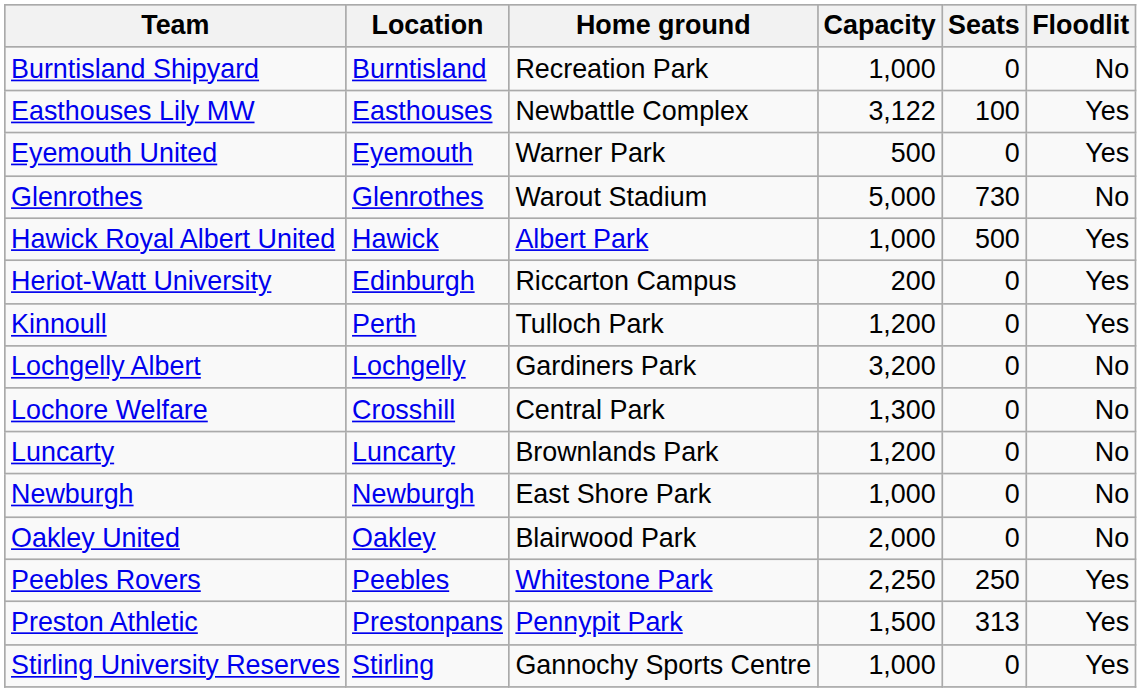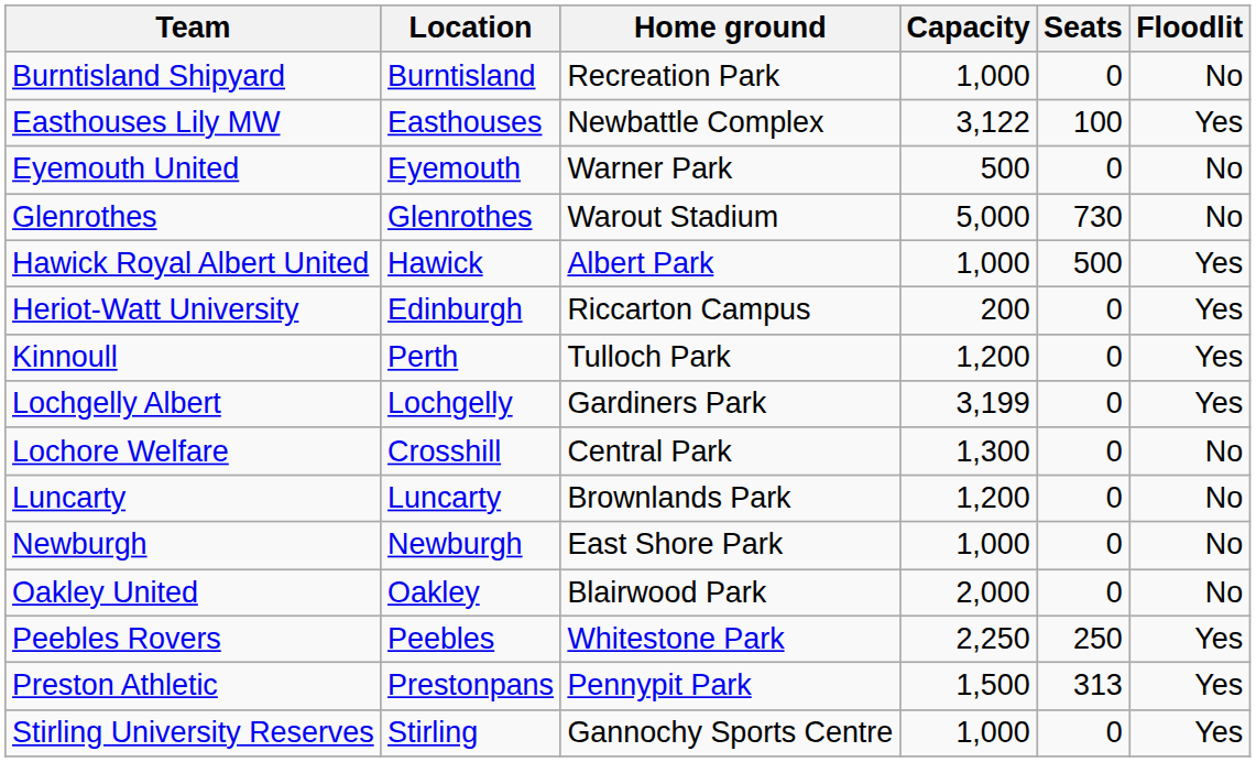Eyemouth United | Floodlit: Yes -> No
Lochgelly Albert | Capacity: 3,200 -> 3,199
Lochgelly Albert | Floodlit: No -> Yes
